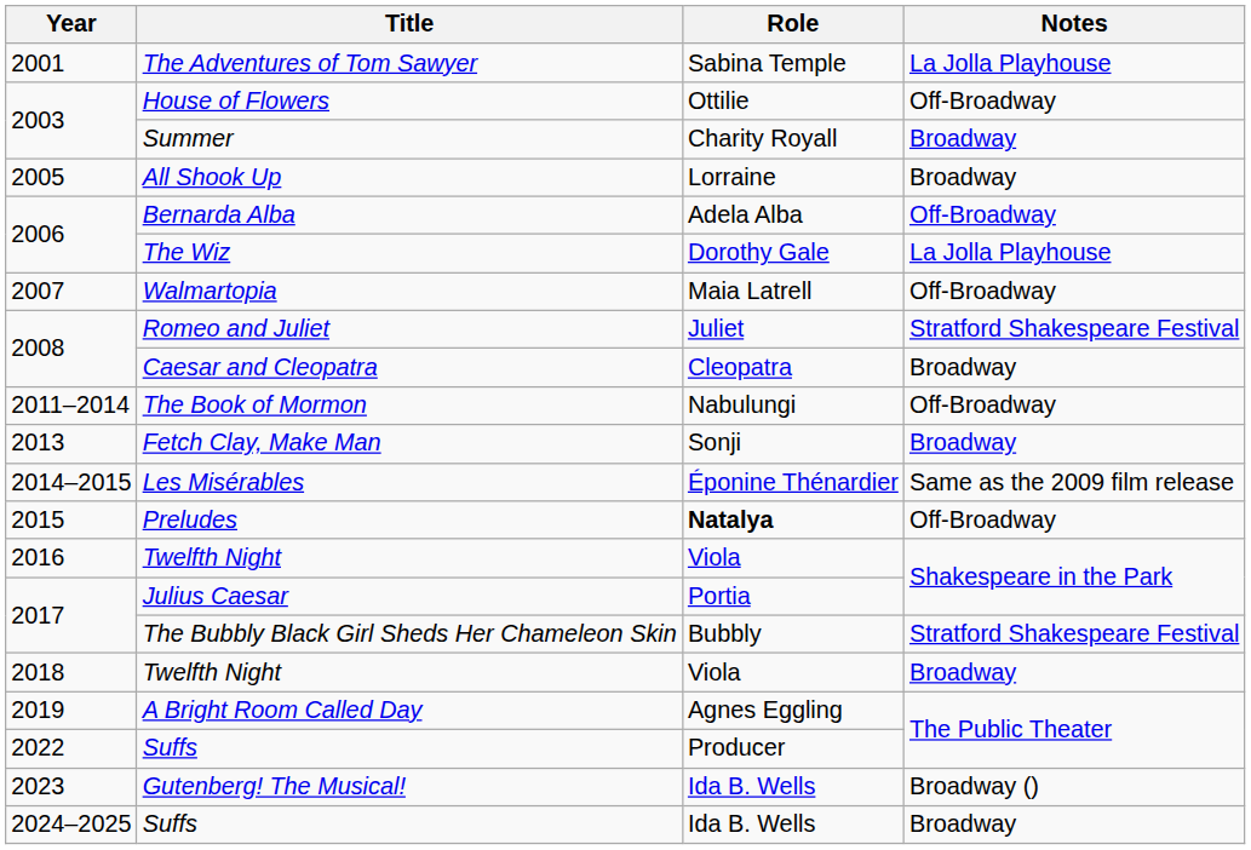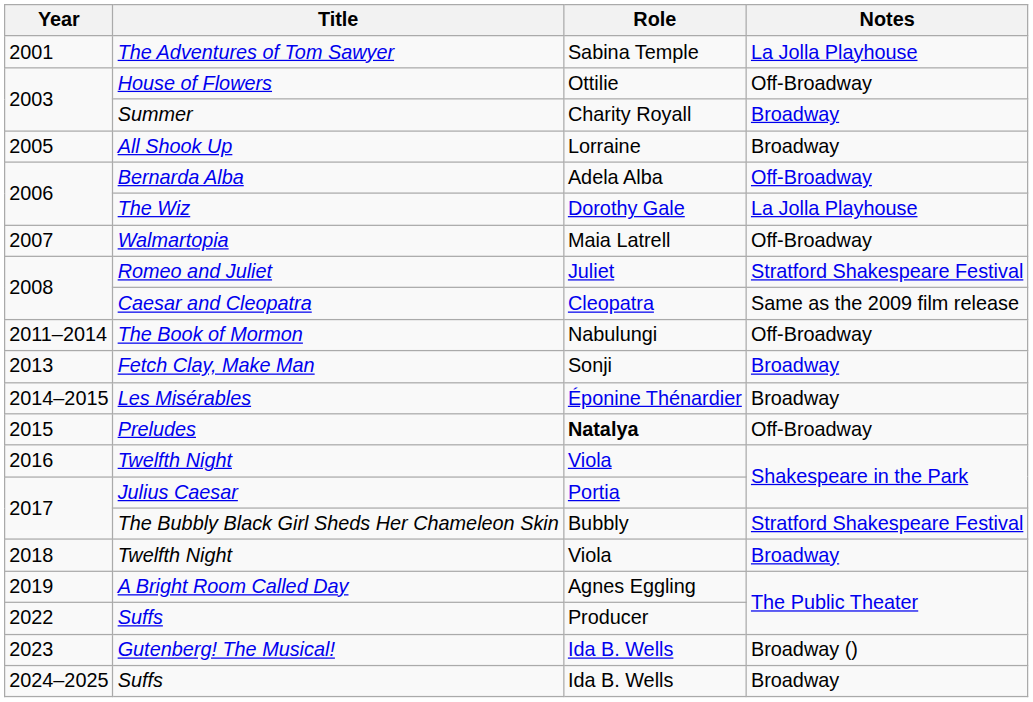Caesar and Cleopatra | Notes: Broadway -> Same as the 2009 film release
Les Misérables | Notes: Same as the 2009 film release -> Broadway
